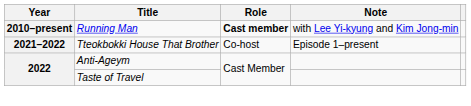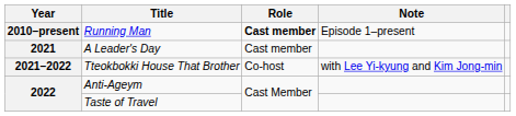Running Man | Note: with Lee Yi-kyung and Kim Jong-min -> Episode 1–present
+ row: 2021 | A Leader's Day | Cast member
Tteokbokki House That Brother | Note: Episode 1–present -> with Lee Yi-kyung and Kim Jong-min
